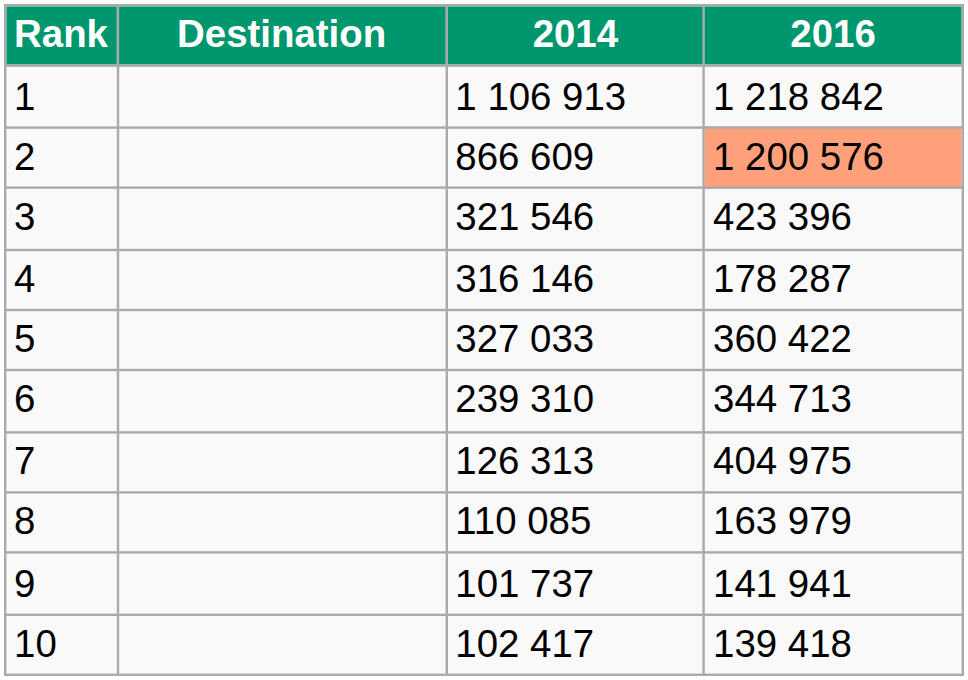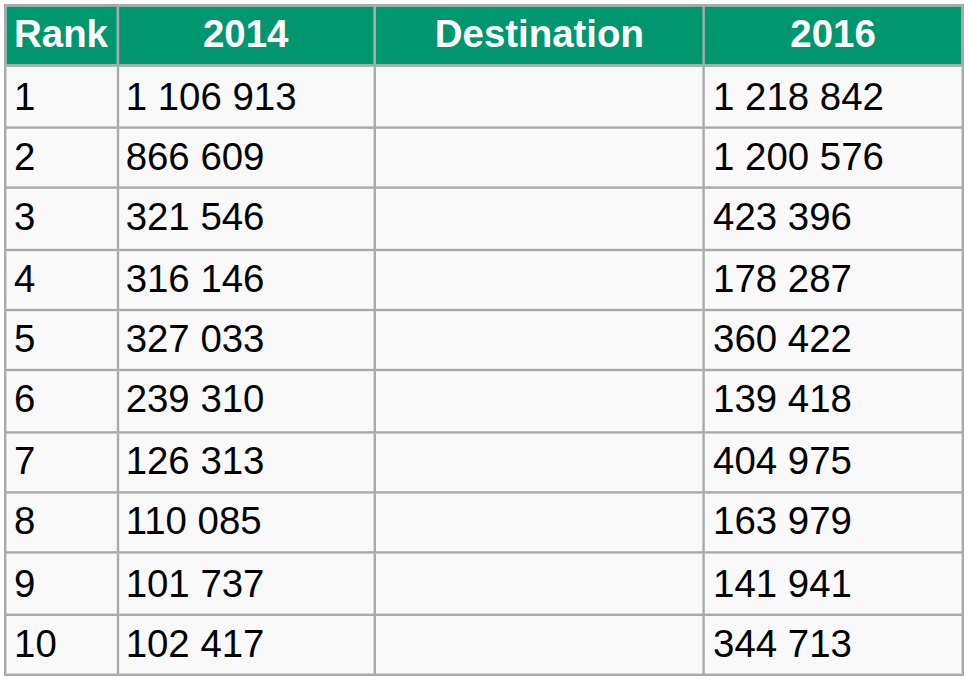columns swapped: Destination <-> 2014
2 | 2016: lightsalmon background -> no background
6 | 2016: 344 713 -> 139 418
10 | 2016: 139 418 -> 344 713
